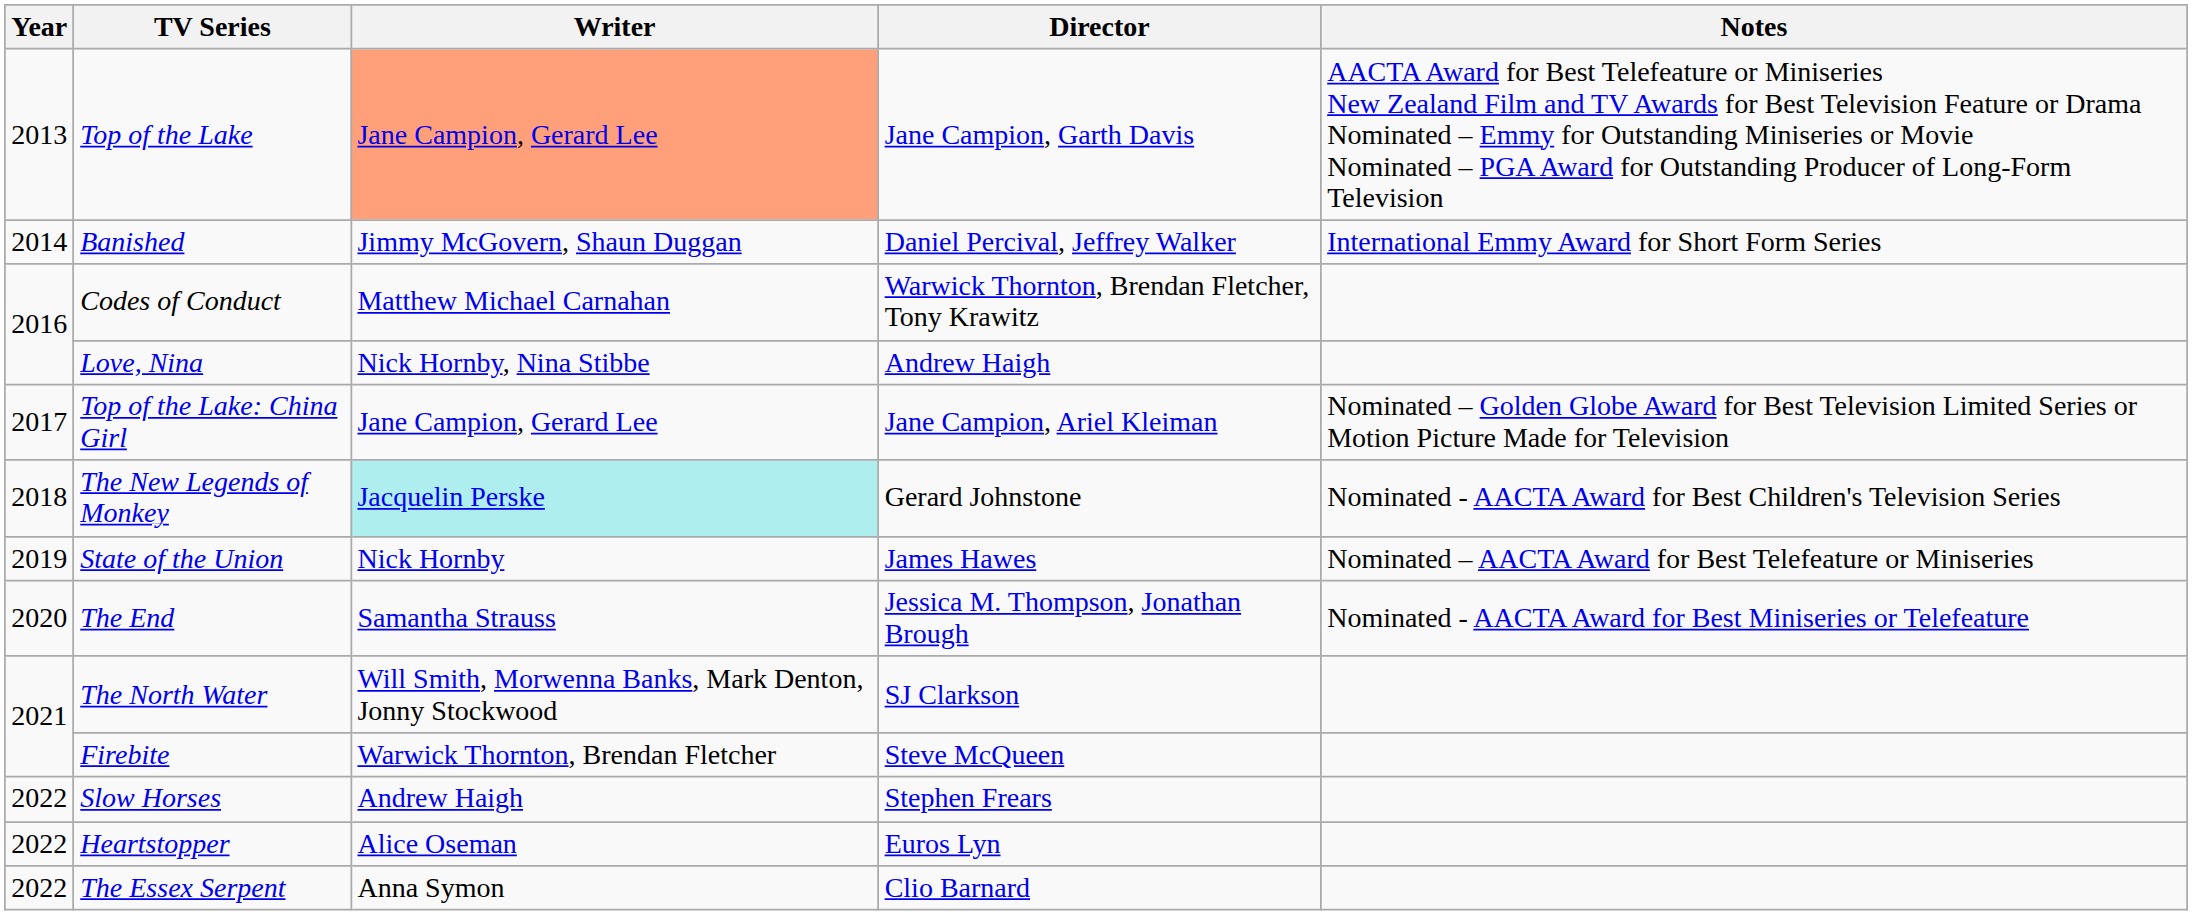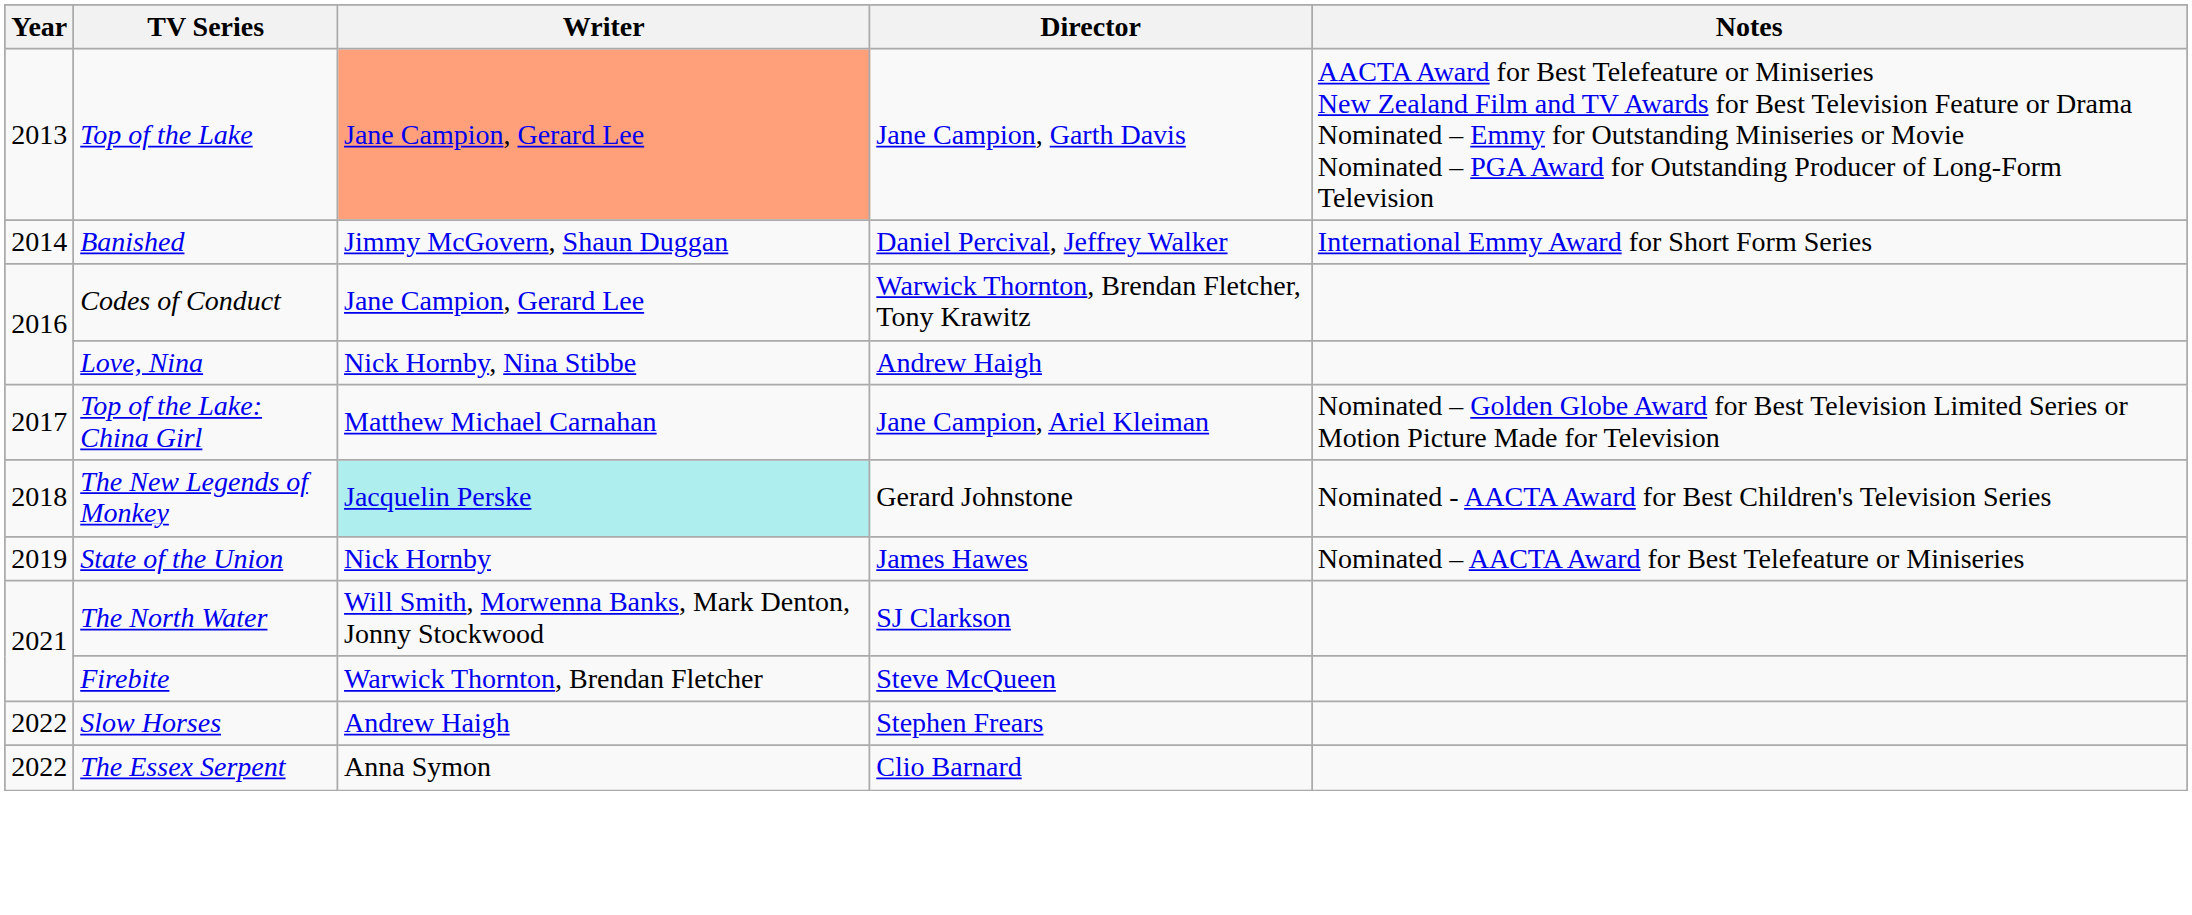Codes of Conduct | Writer: Matthew Michael Carnahan -> Jane Campion, Gerard Lee
Top of the Lake: China Girl | Writer: Jane Campion, Gerard Lee -> Matthew Michael Carnahan
- row: 2020 | The End | Samantha Strauss | Jessica M. Thompson, Jonathan Brough | Nominated - AACTA Award for Best Miniseries or Telefeature
- row: 2022 | Heartstopper | Alice Oseman | Euros Lyn
